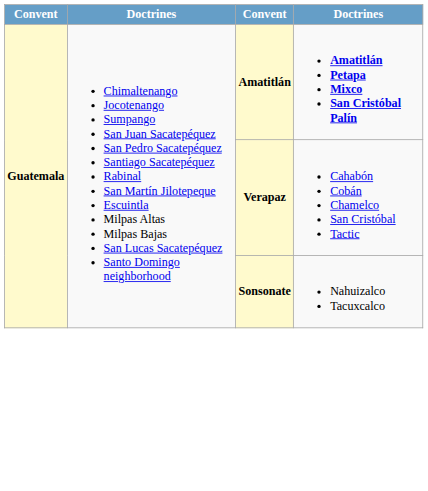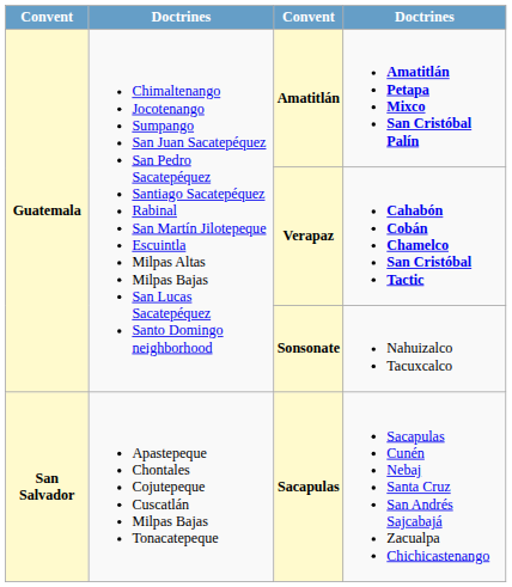Verapaz | column 4: normal -> bold
+ row: San Salvador | Apastepeque Chontales Cojutepeque Cuscatlán Milpas Bajas Tonacatepeque | Sacapulas | Sacapulas Cunén Nebaj Santa Cruz San Andrés Sajcabajá Zacualpa Chichicastenango
